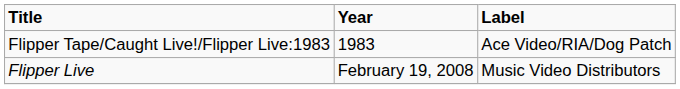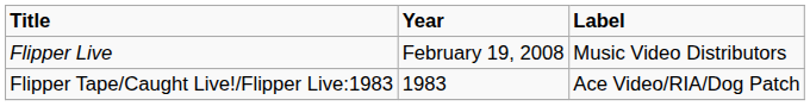rows swapped: Flipper Tape/Caught Live!/Flipper Live:1983 <-> Flipper Live
